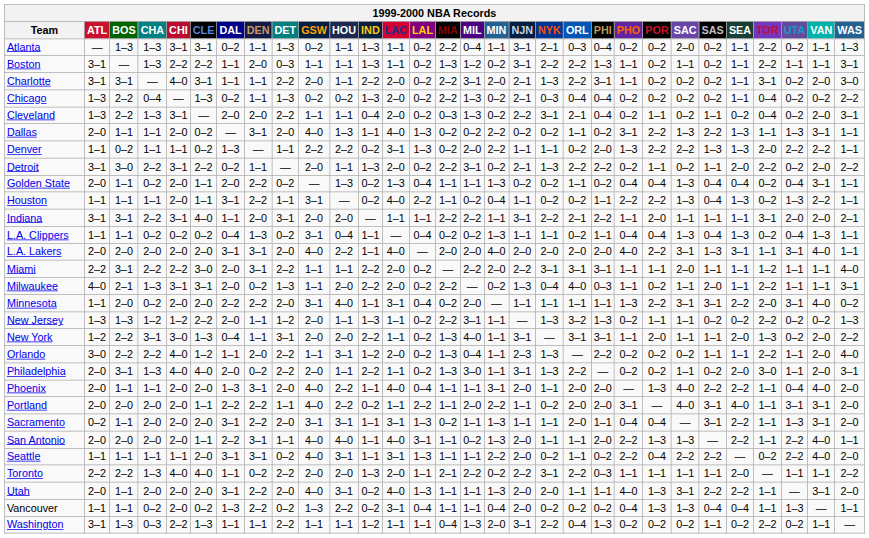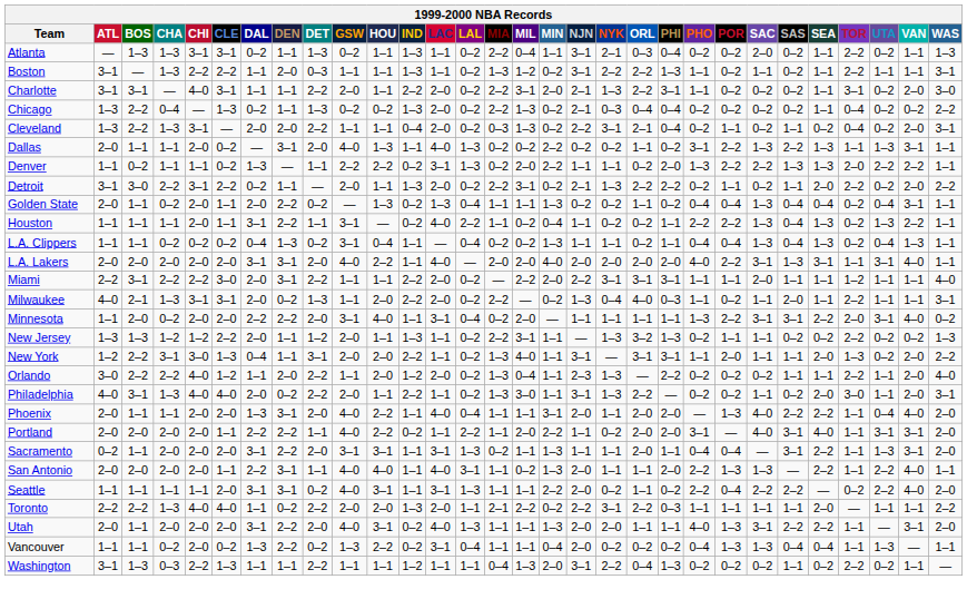- row: Indiana | 3–1 | 3–1 | 2–2 | 3–1 | 4–0 | 1–1 | 2–0 | 3–1 | 2–0 | 2–0 | — | 1–1 | 1–1 | 2–2 | 2–2 | 1–1 | 3–1 | 2–2 | 2–1 | 2–2 | 1–1 | 2–0 | 1–1 | 1–1 | 1–1 | 3–1 | 2–0 | 2–0 | 2–1
Orlando | HOU: 3–1 -> 2–0
Philadelphia | ATL: 2–0 -> 4–0
